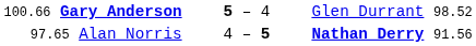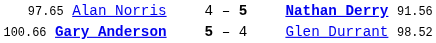rows swapped: 97.65 Alan Norris <-> 100.66 Gary Anderson
